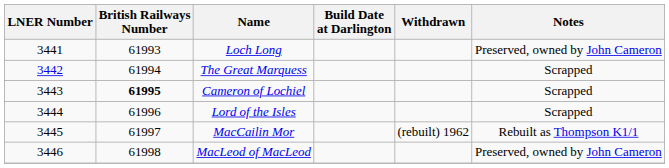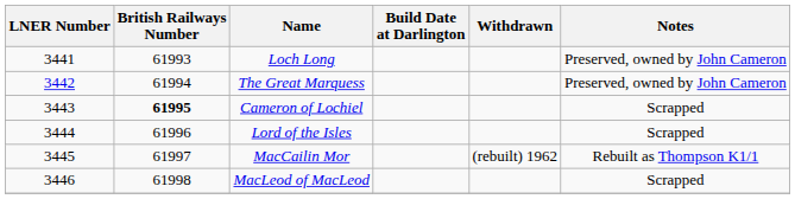The Great Marquess | Notes: Scrapped -> Preserved, owned by John Cameron
MacLeod of MacLeod | Notes: Preserved, owned by John Cameron -> Scrapped
